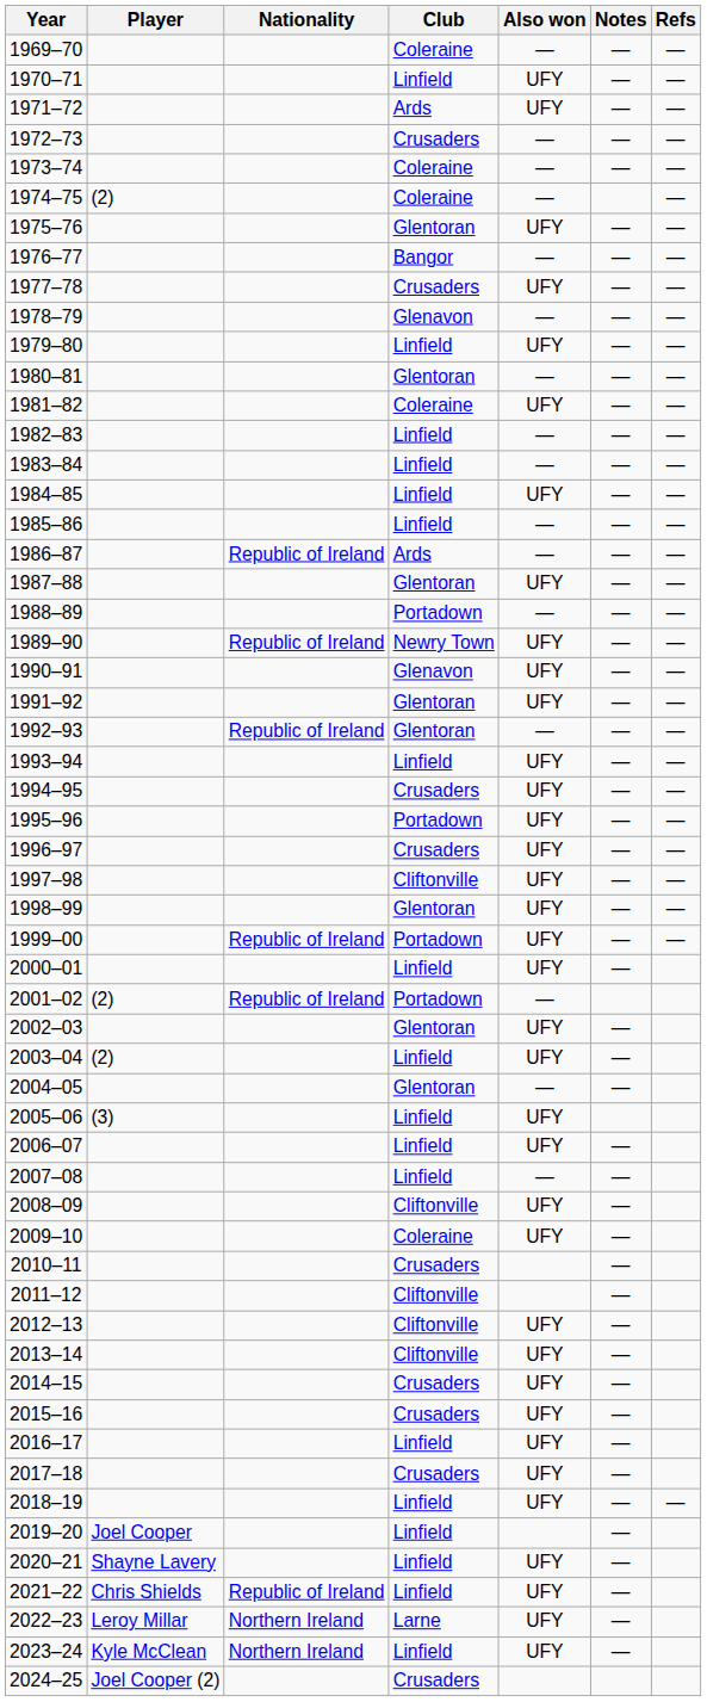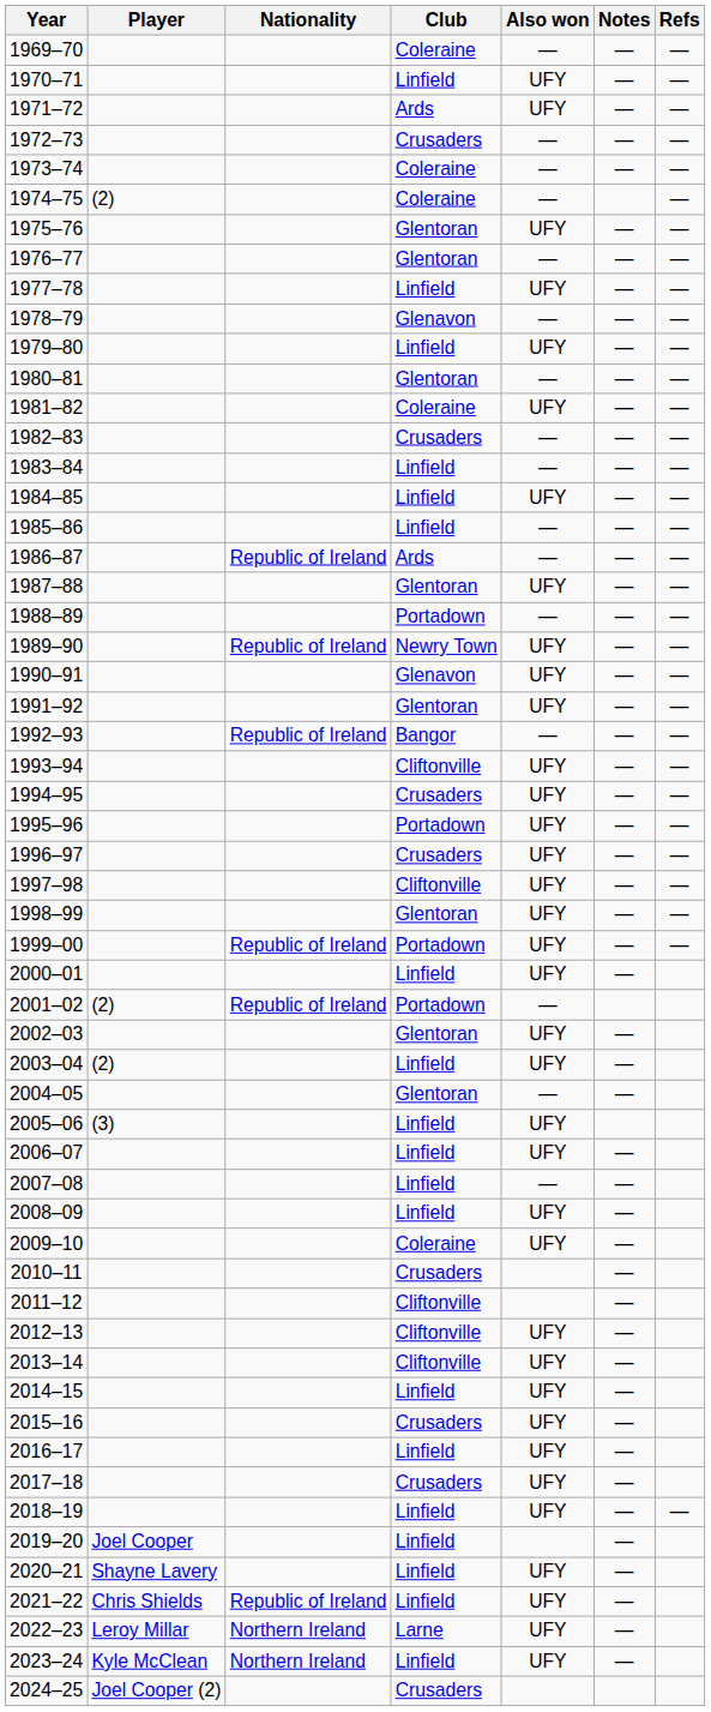1976–77 | Club: Bangor -> Glentoran
1977–78 | Club: Crusaders -> Linfield
1982–83 | Club: Linfield -> Crusaders
1992–93 | Club: Glentoran -> Bangor
1993–94 | Club: Linfield -> Cliftonville
2008–09 | Club: Cliftonville -> Linfield
2014–15 | Club: Crusaders -> Linfield
